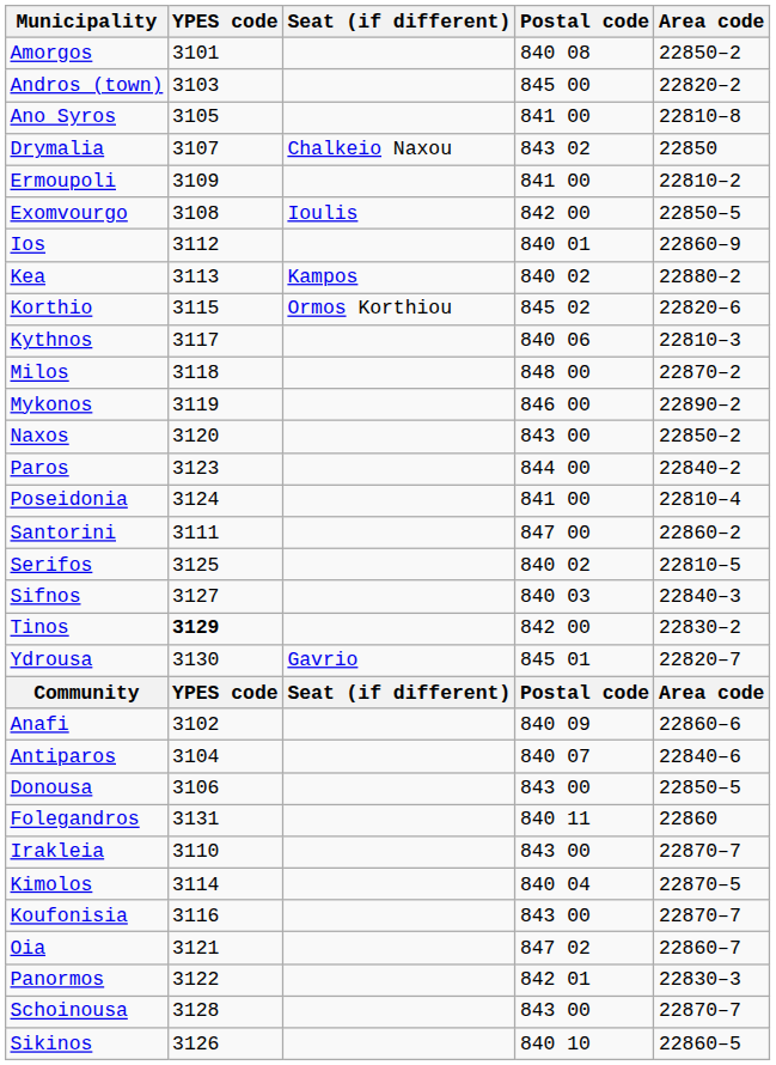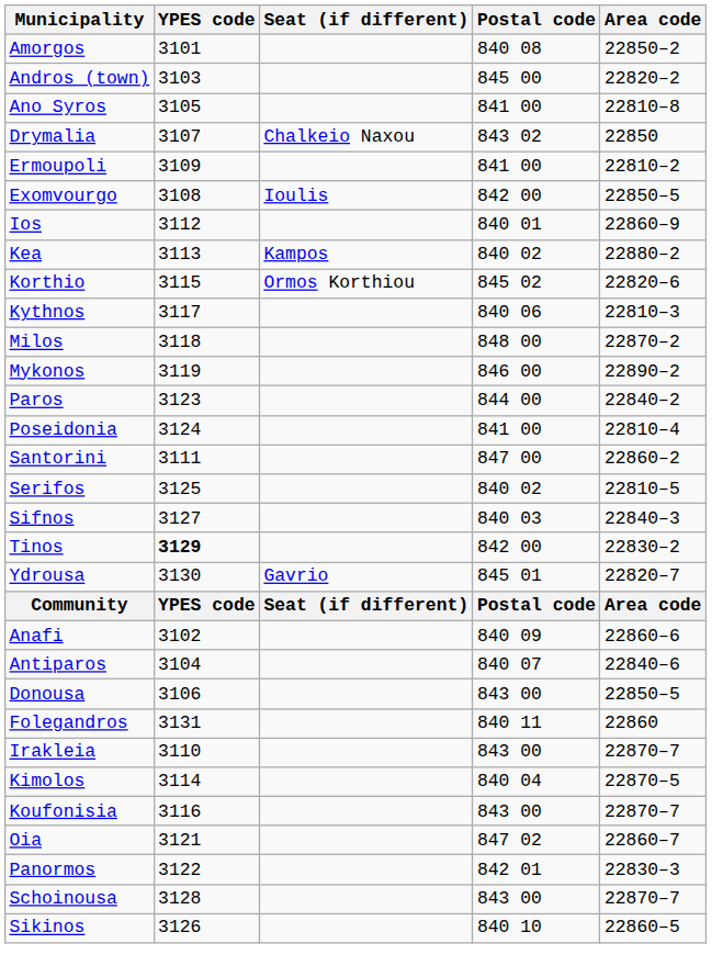- row: Naxos | 3120 | 843 00 | 22850–2
